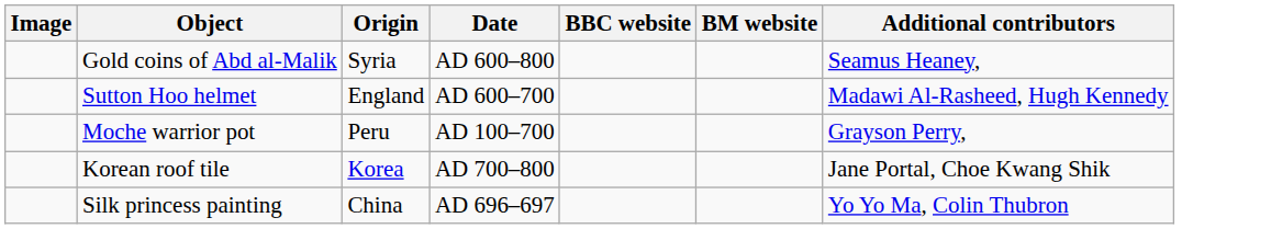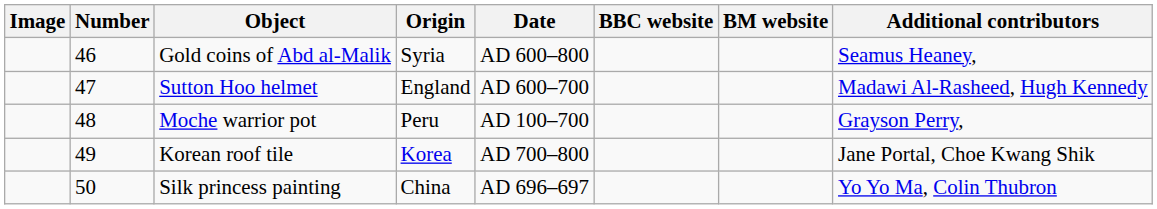+ column: Number | 46 | 47 | 48 | 49 | 50
